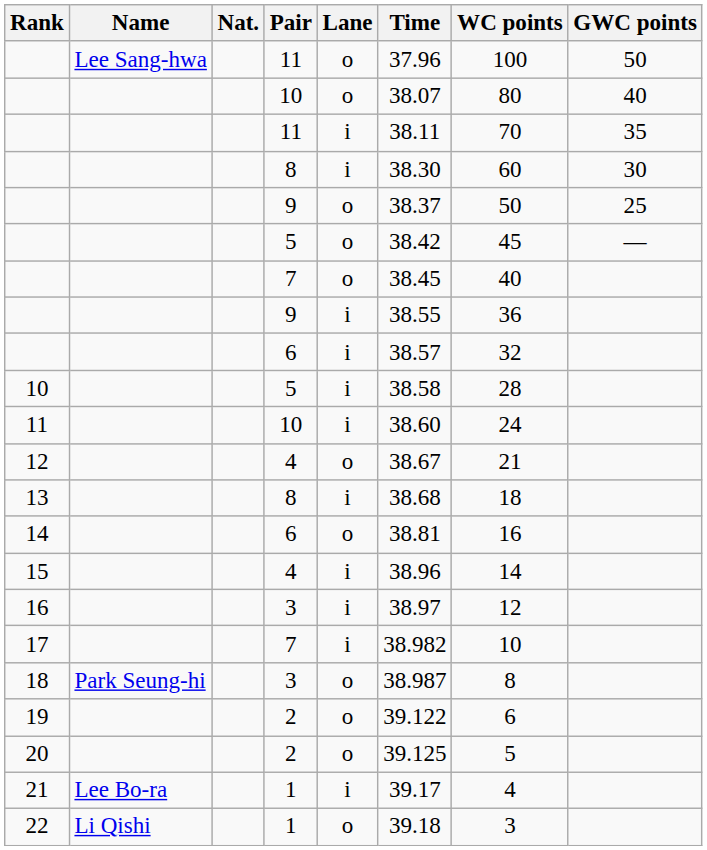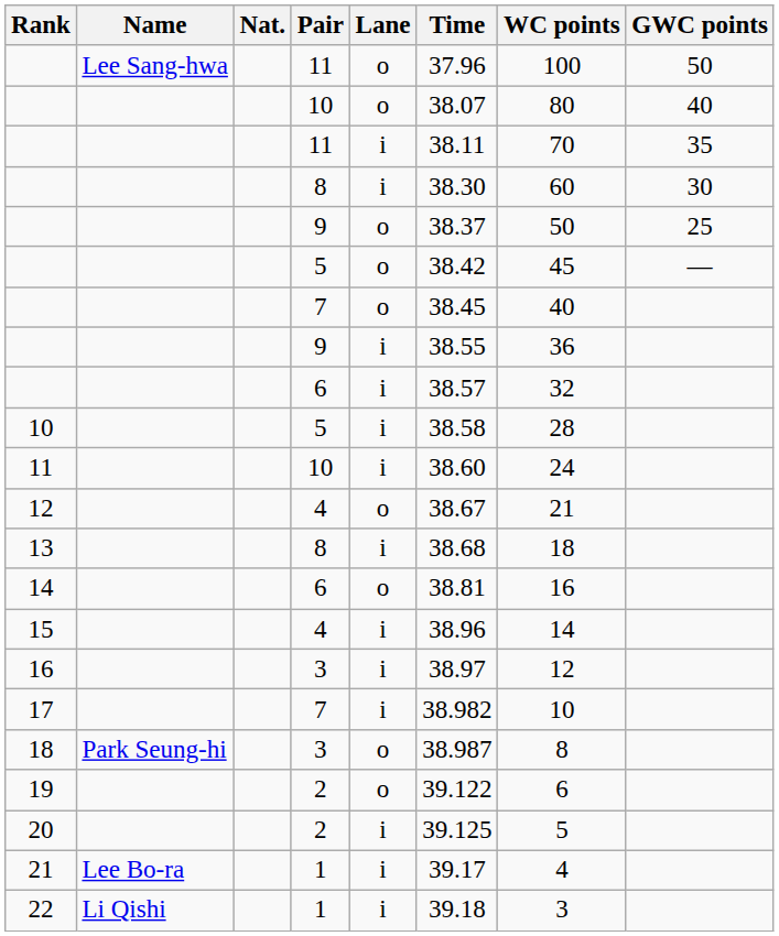20 | Lane: o -> i
22 | Lane: o -> i
